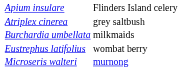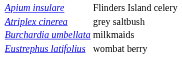- row: Microseris walteri | murnong
